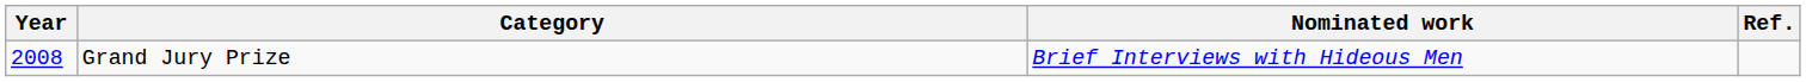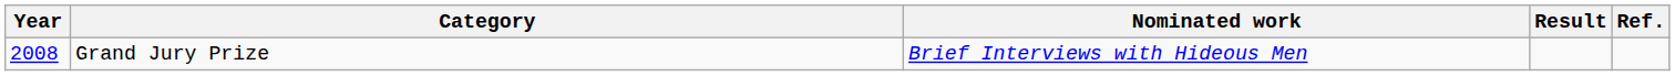+ column: Result
